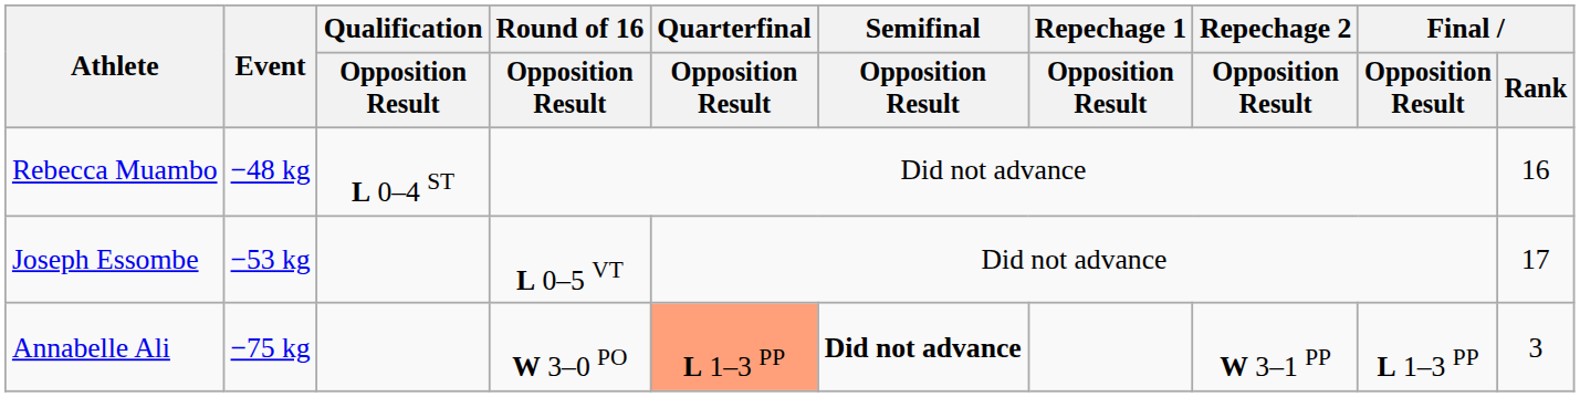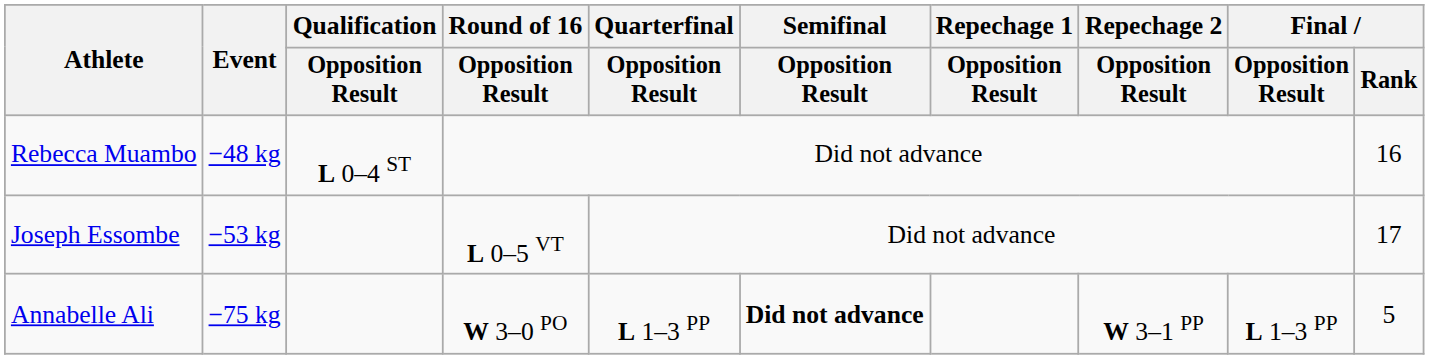Annabelle Ali | Quarterfinal / Opposition Result: lightsalmon background -> no background
Annabelle Ali | Final / Rank: 3 -> 5
